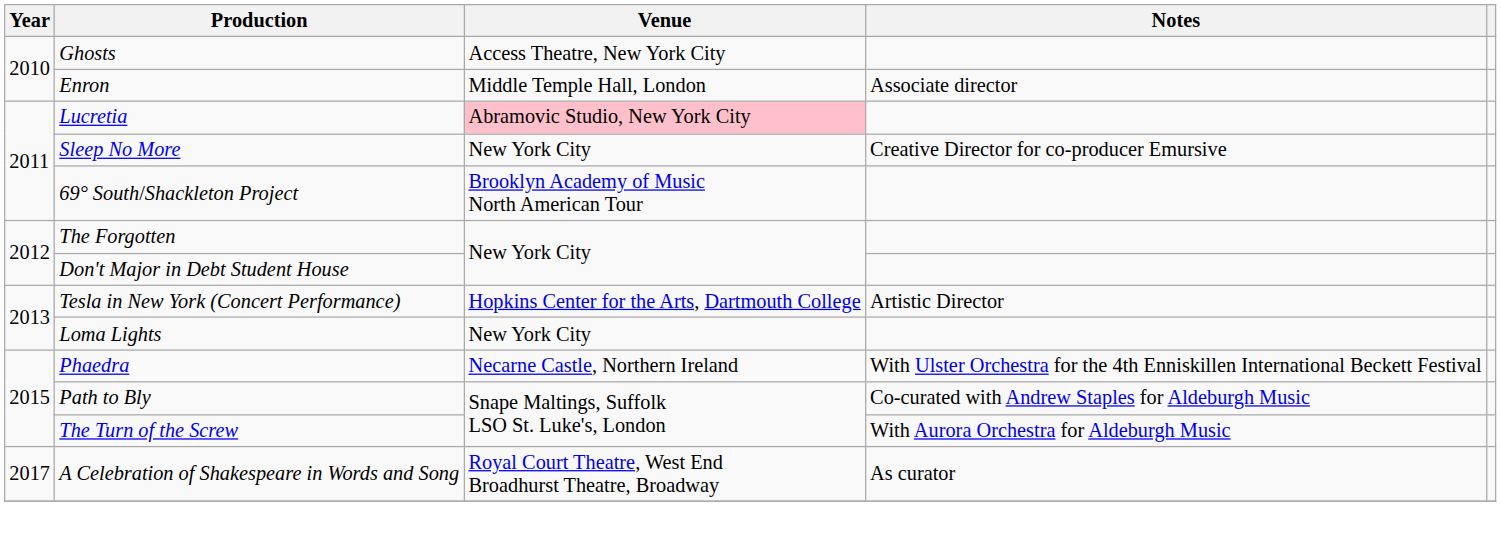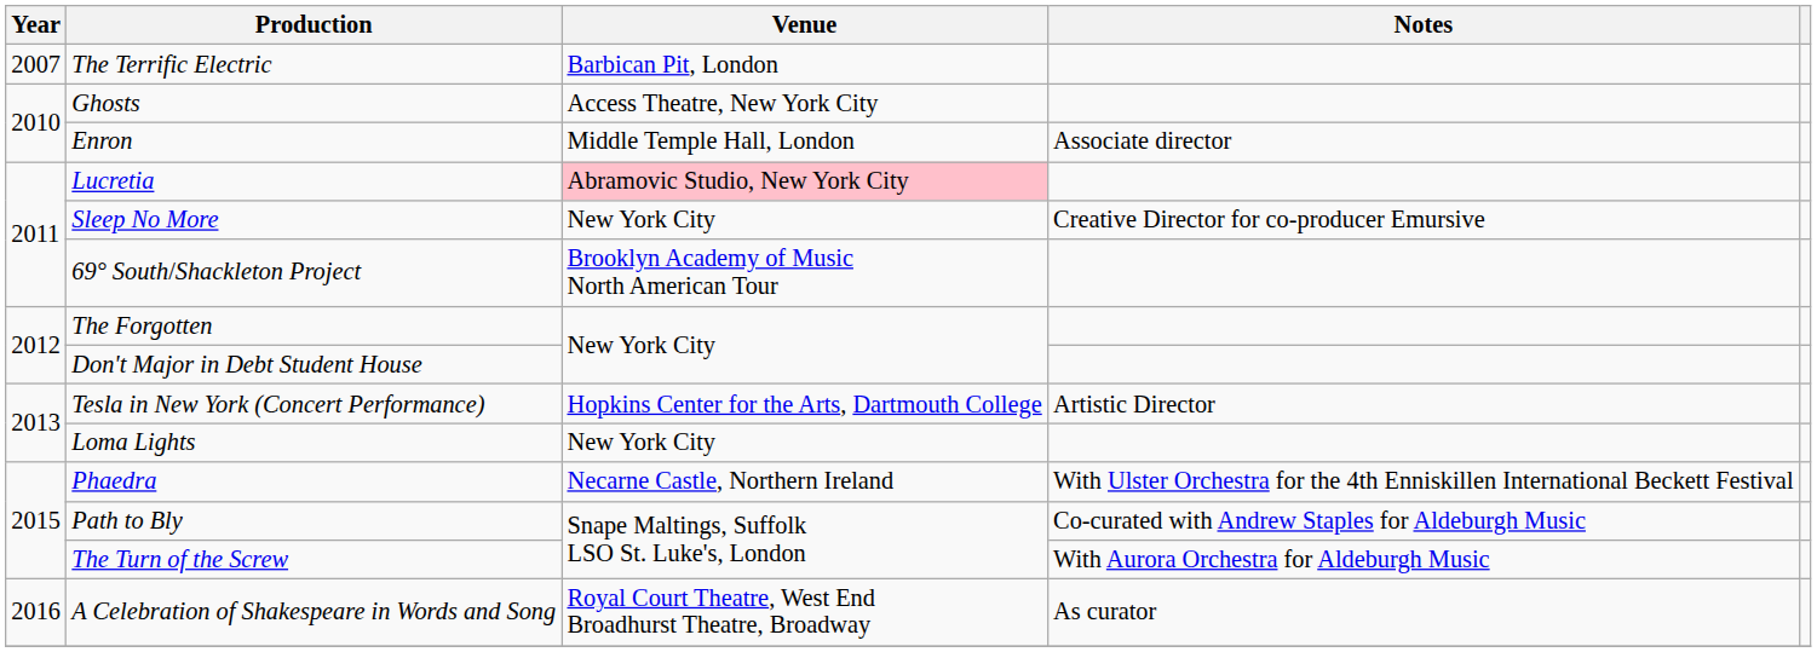+ row: 2007 | The Terrific Electric | Barbican Pit, London
A Celebration of Shakespeare in Words and Song | Year: 2017 -> 2016
